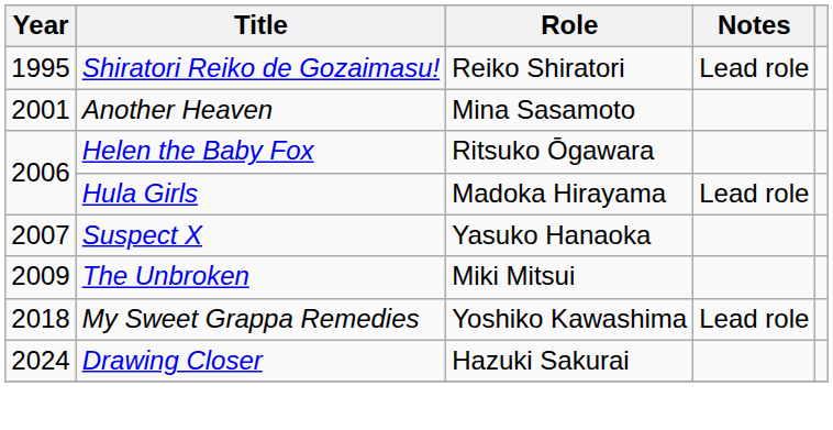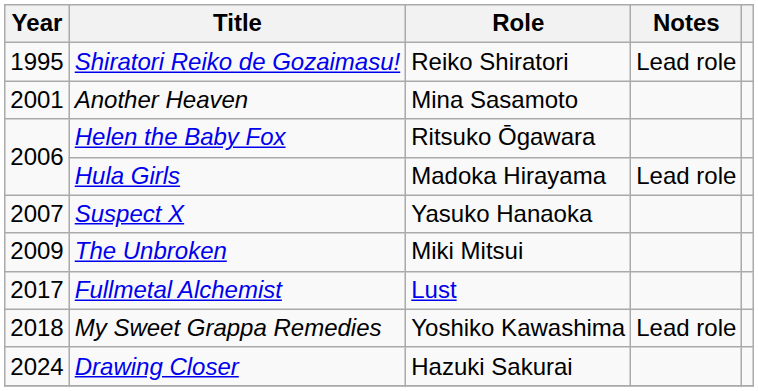+ row: 2017 | Fullmetal Alchemist | Lust
